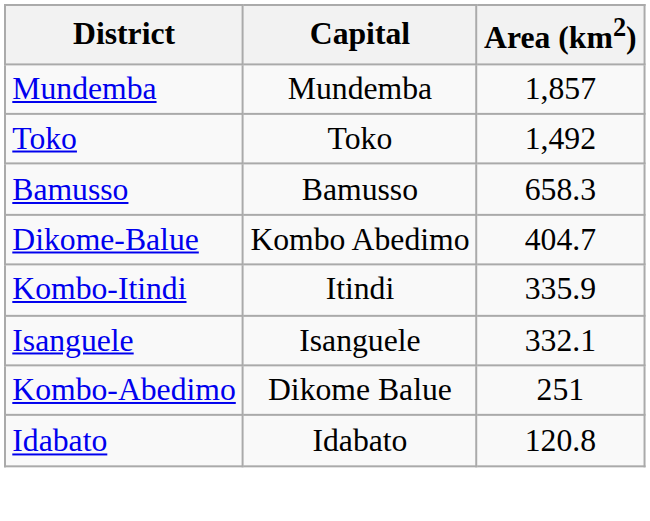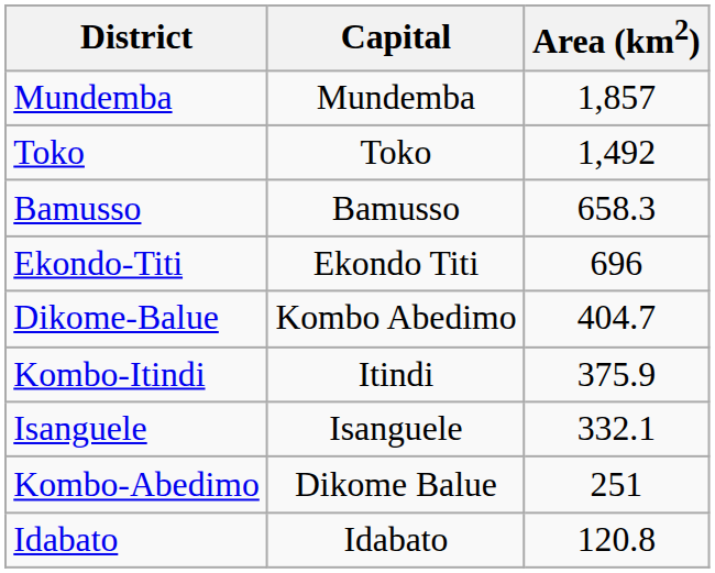+ row: Ekondo-Titi | Ekondo Titi | 696
Kombo-Itindi | Area (km2): 335.9 -> 375.9
